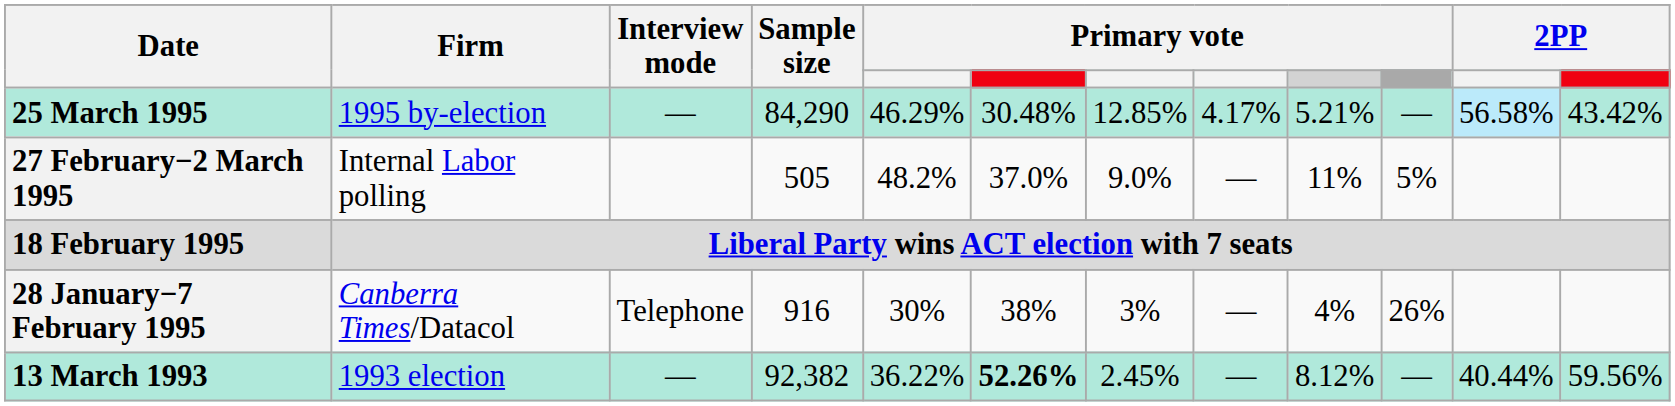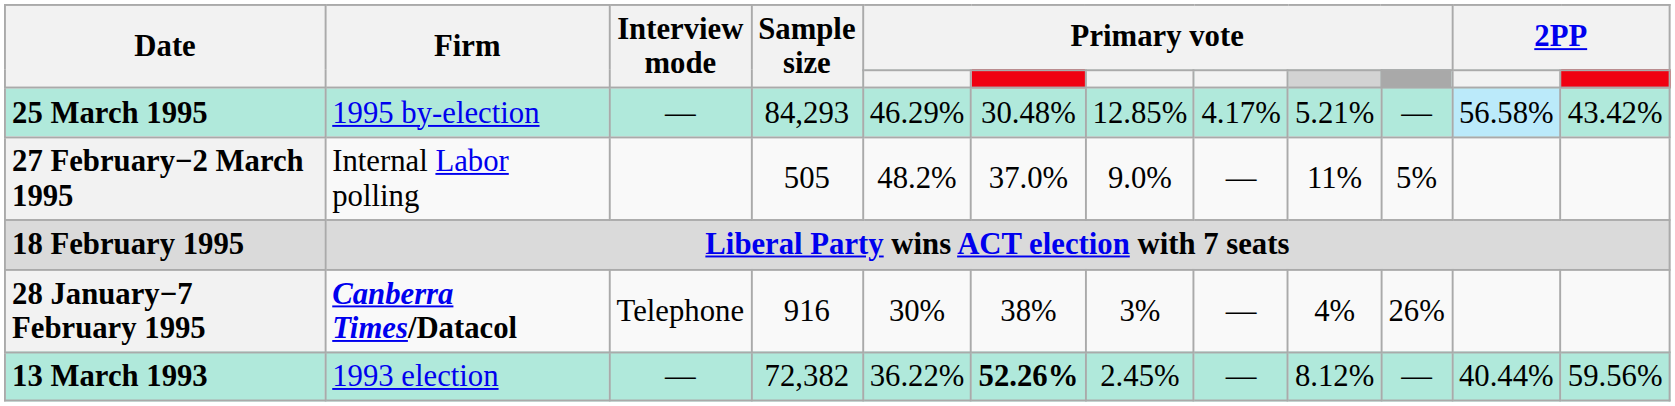25 March 1995 | Sample size: 84,290 -> 84,293
28 January−7 February 1995 | Firm: normal -> bold
13 March 1993 | Sample size: 92,382 -> 72,382
